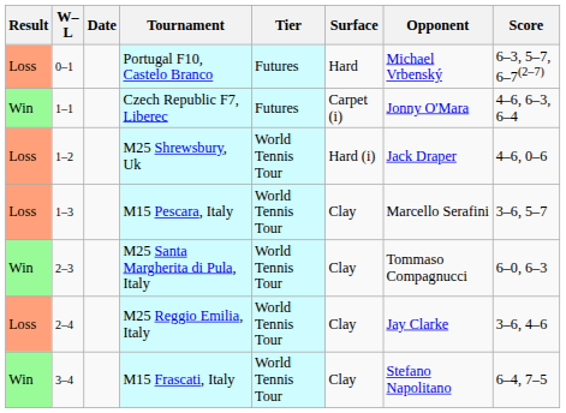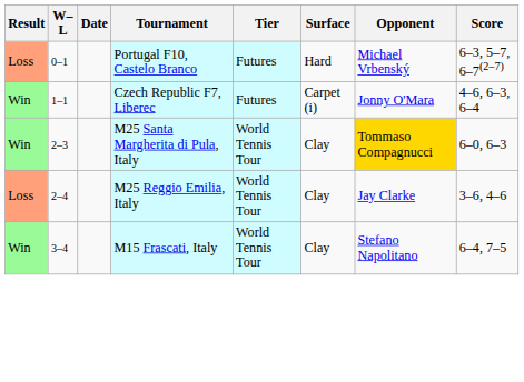- row: Loss | 1–2 | M25 Shrewsbury, Uk | World Tennis Tour | Hard (i) | Jack Draper | 4–6, 0–6
- row: Loss | 1–3 | M15 Pescara, Italy | World Tennis Tour | Clay | Marcello Serafini | 3–6, 5–7
M25 Santa Margherita di Pula, Italy | Opponent: no background -> gold background
